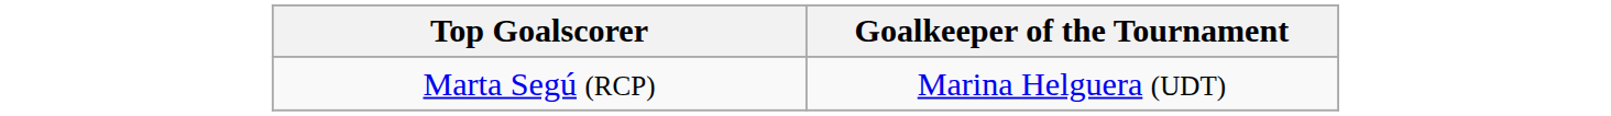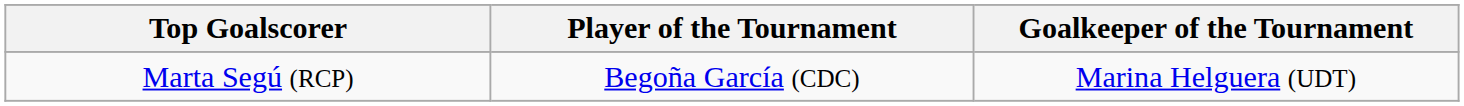+ column: Player of the Tournament | Begoña García (CDC)
